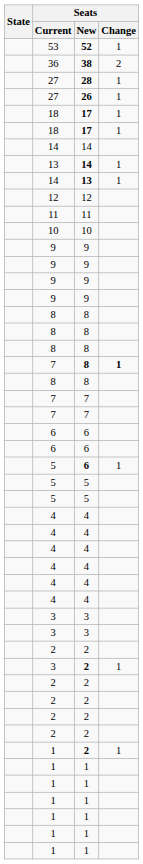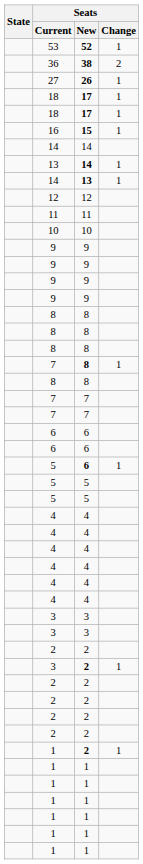- row: 27 | 28 | 1
+ row: 16 | 15 | 1
7 / 8 | Seats / Change: bold -> normal
